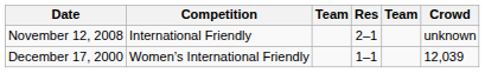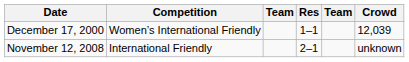rows swapped: December 17, 2000 <-> November 12, 2008
